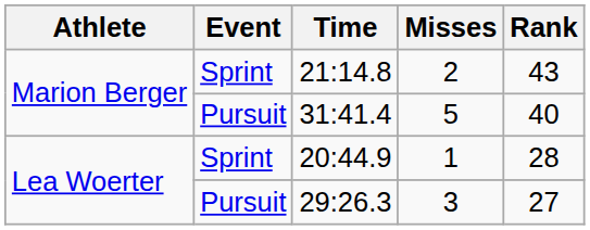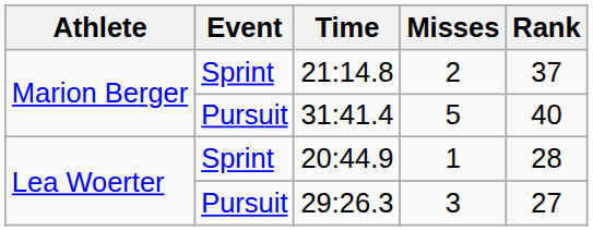21:14.8 | Rank: 43 -> 37
